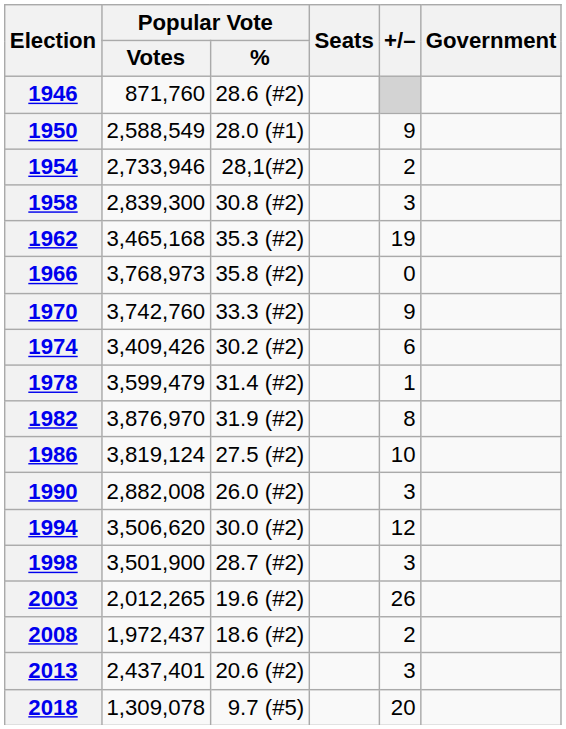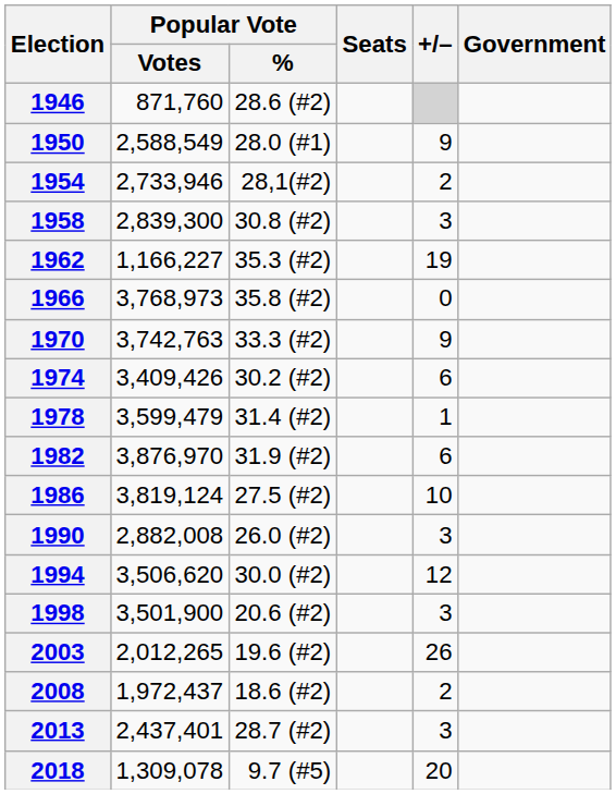1962 | Popular Vote / Votes: 3,465,168 -> 1,166,227
1970 | Popular Vote / Votes: 3,742,760 -> 3,742,763
1982 | +/–: 8 -> 6
1998 | Popular Vote / %: 28.7 (#2) -> 20.6 (#2)
2013 | Popular Vote / %: 20.6 (#2) -> 28.7 (#2)
